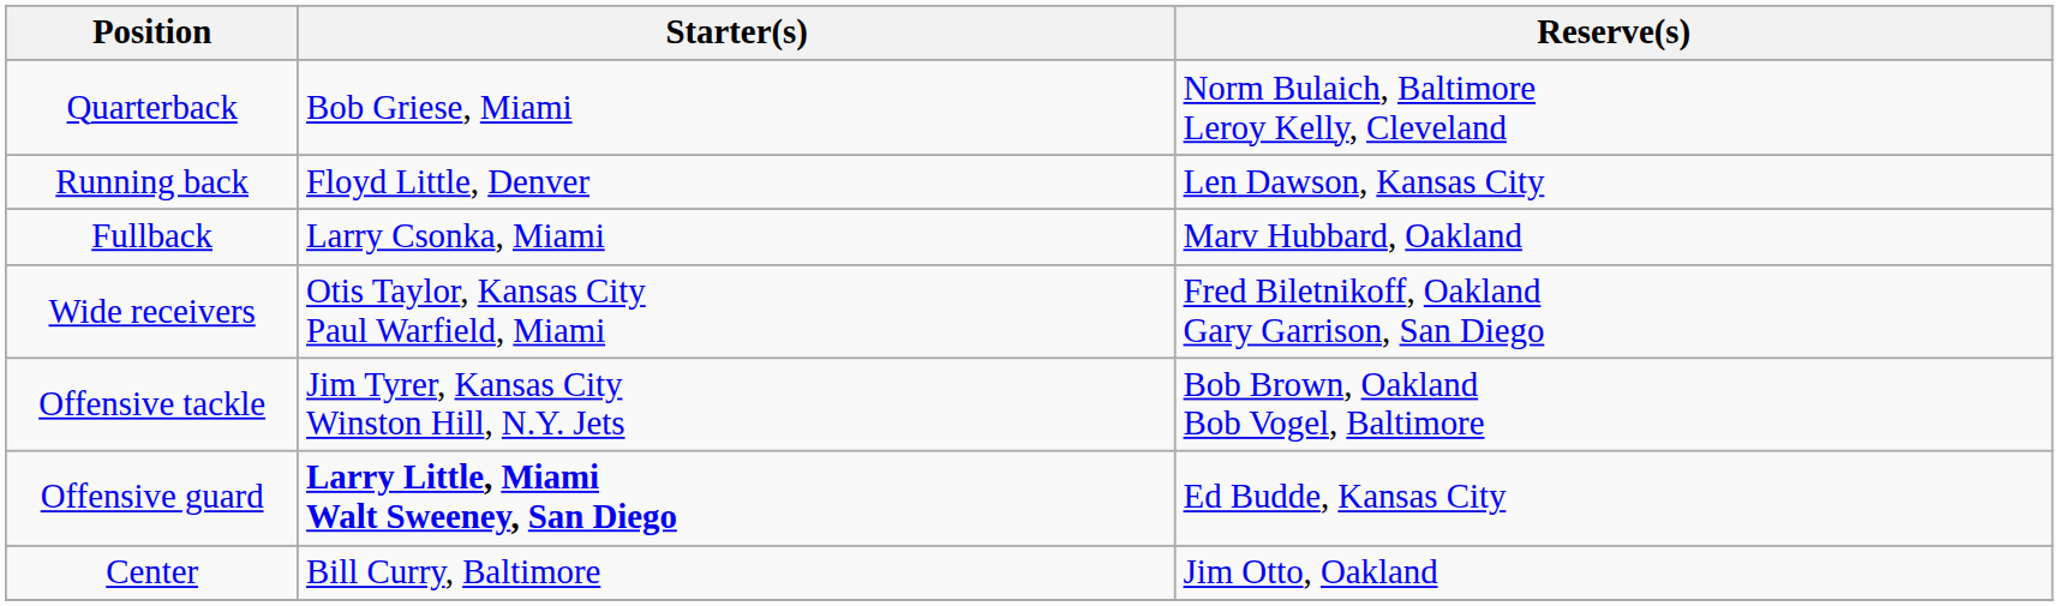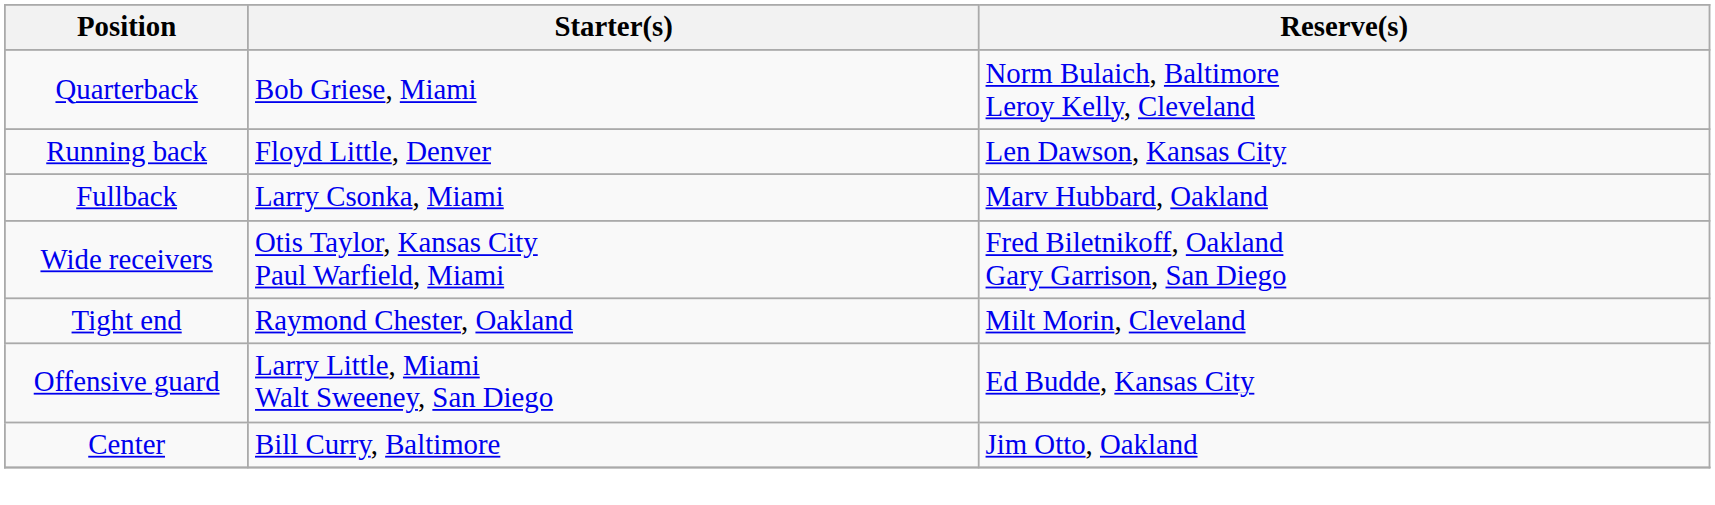+ row: Tight end | Raymond Chester, Oakland | Milt Morin, Cleveland
- row: Offensive tackle | Jim Tyrer, Kansas City Winston Hill, N.Y. Jets | Bob Brown, Oakland Bob Vogel, Baltimore
Offensive guard | Starter(s): bold -> normal
